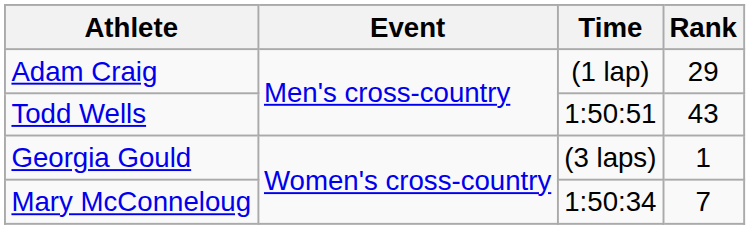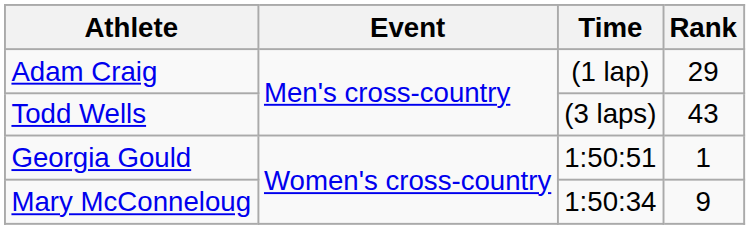Todd Wells | Time: 1:50:51 -> (3 laps)
Georgia Gould | Time: (3 laps) -> 1:50:51
Mary McConneloug | Rank: 7 -> 9
